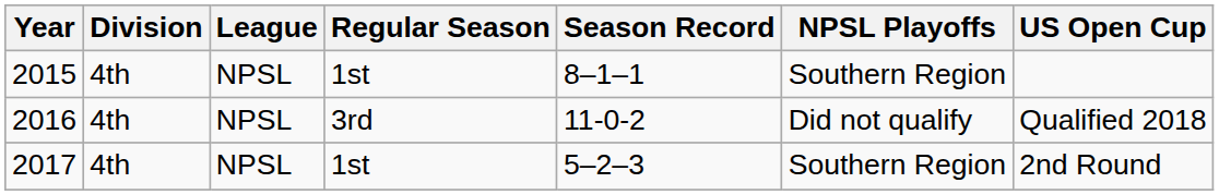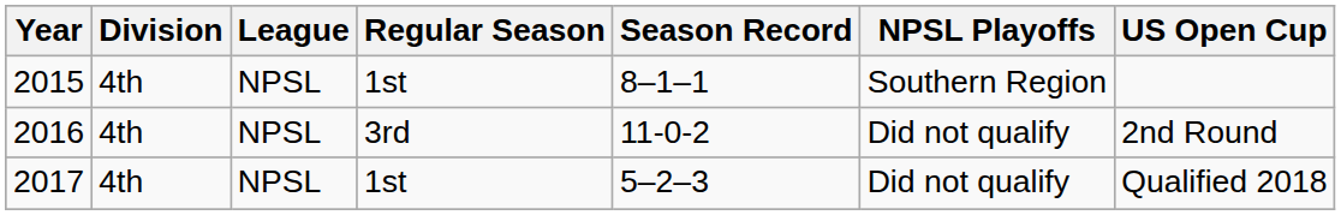2016 | US Open Cup: Qualified 2018 -> 2nd Round
2017 | NPSL Playoffs: Southern Region -> Did not qualify
2017 | US Open Cup: 2nd Round -> Qualified 2018
